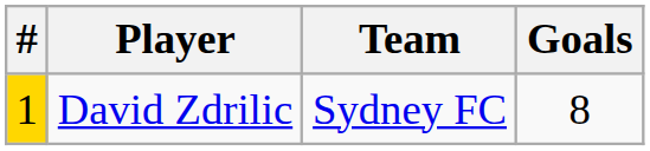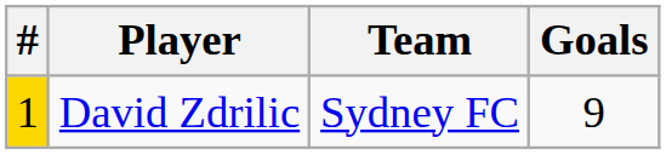David Zdrilic | Goals: 8 -> 9
